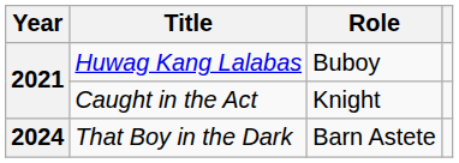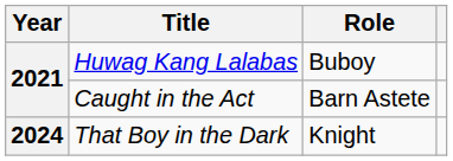Caught in the Act | Role: Knight -> Barn Astete
That Boy in the Dark | Role: Barn Astete -> Knight
